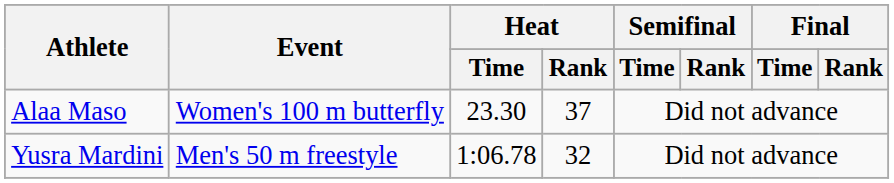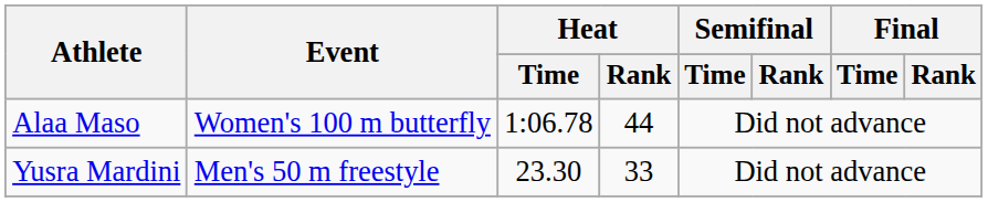Alaa Maso | Heat / Time: 23.30 -> 1:06.78
Alaa Maso | Heat / Rank: 37 -> 44
Yusra Mardini | Heat / Time: 1:06.78 -> 23.30
Yusra Mardini | Heat / Rank: 32 -> 33
